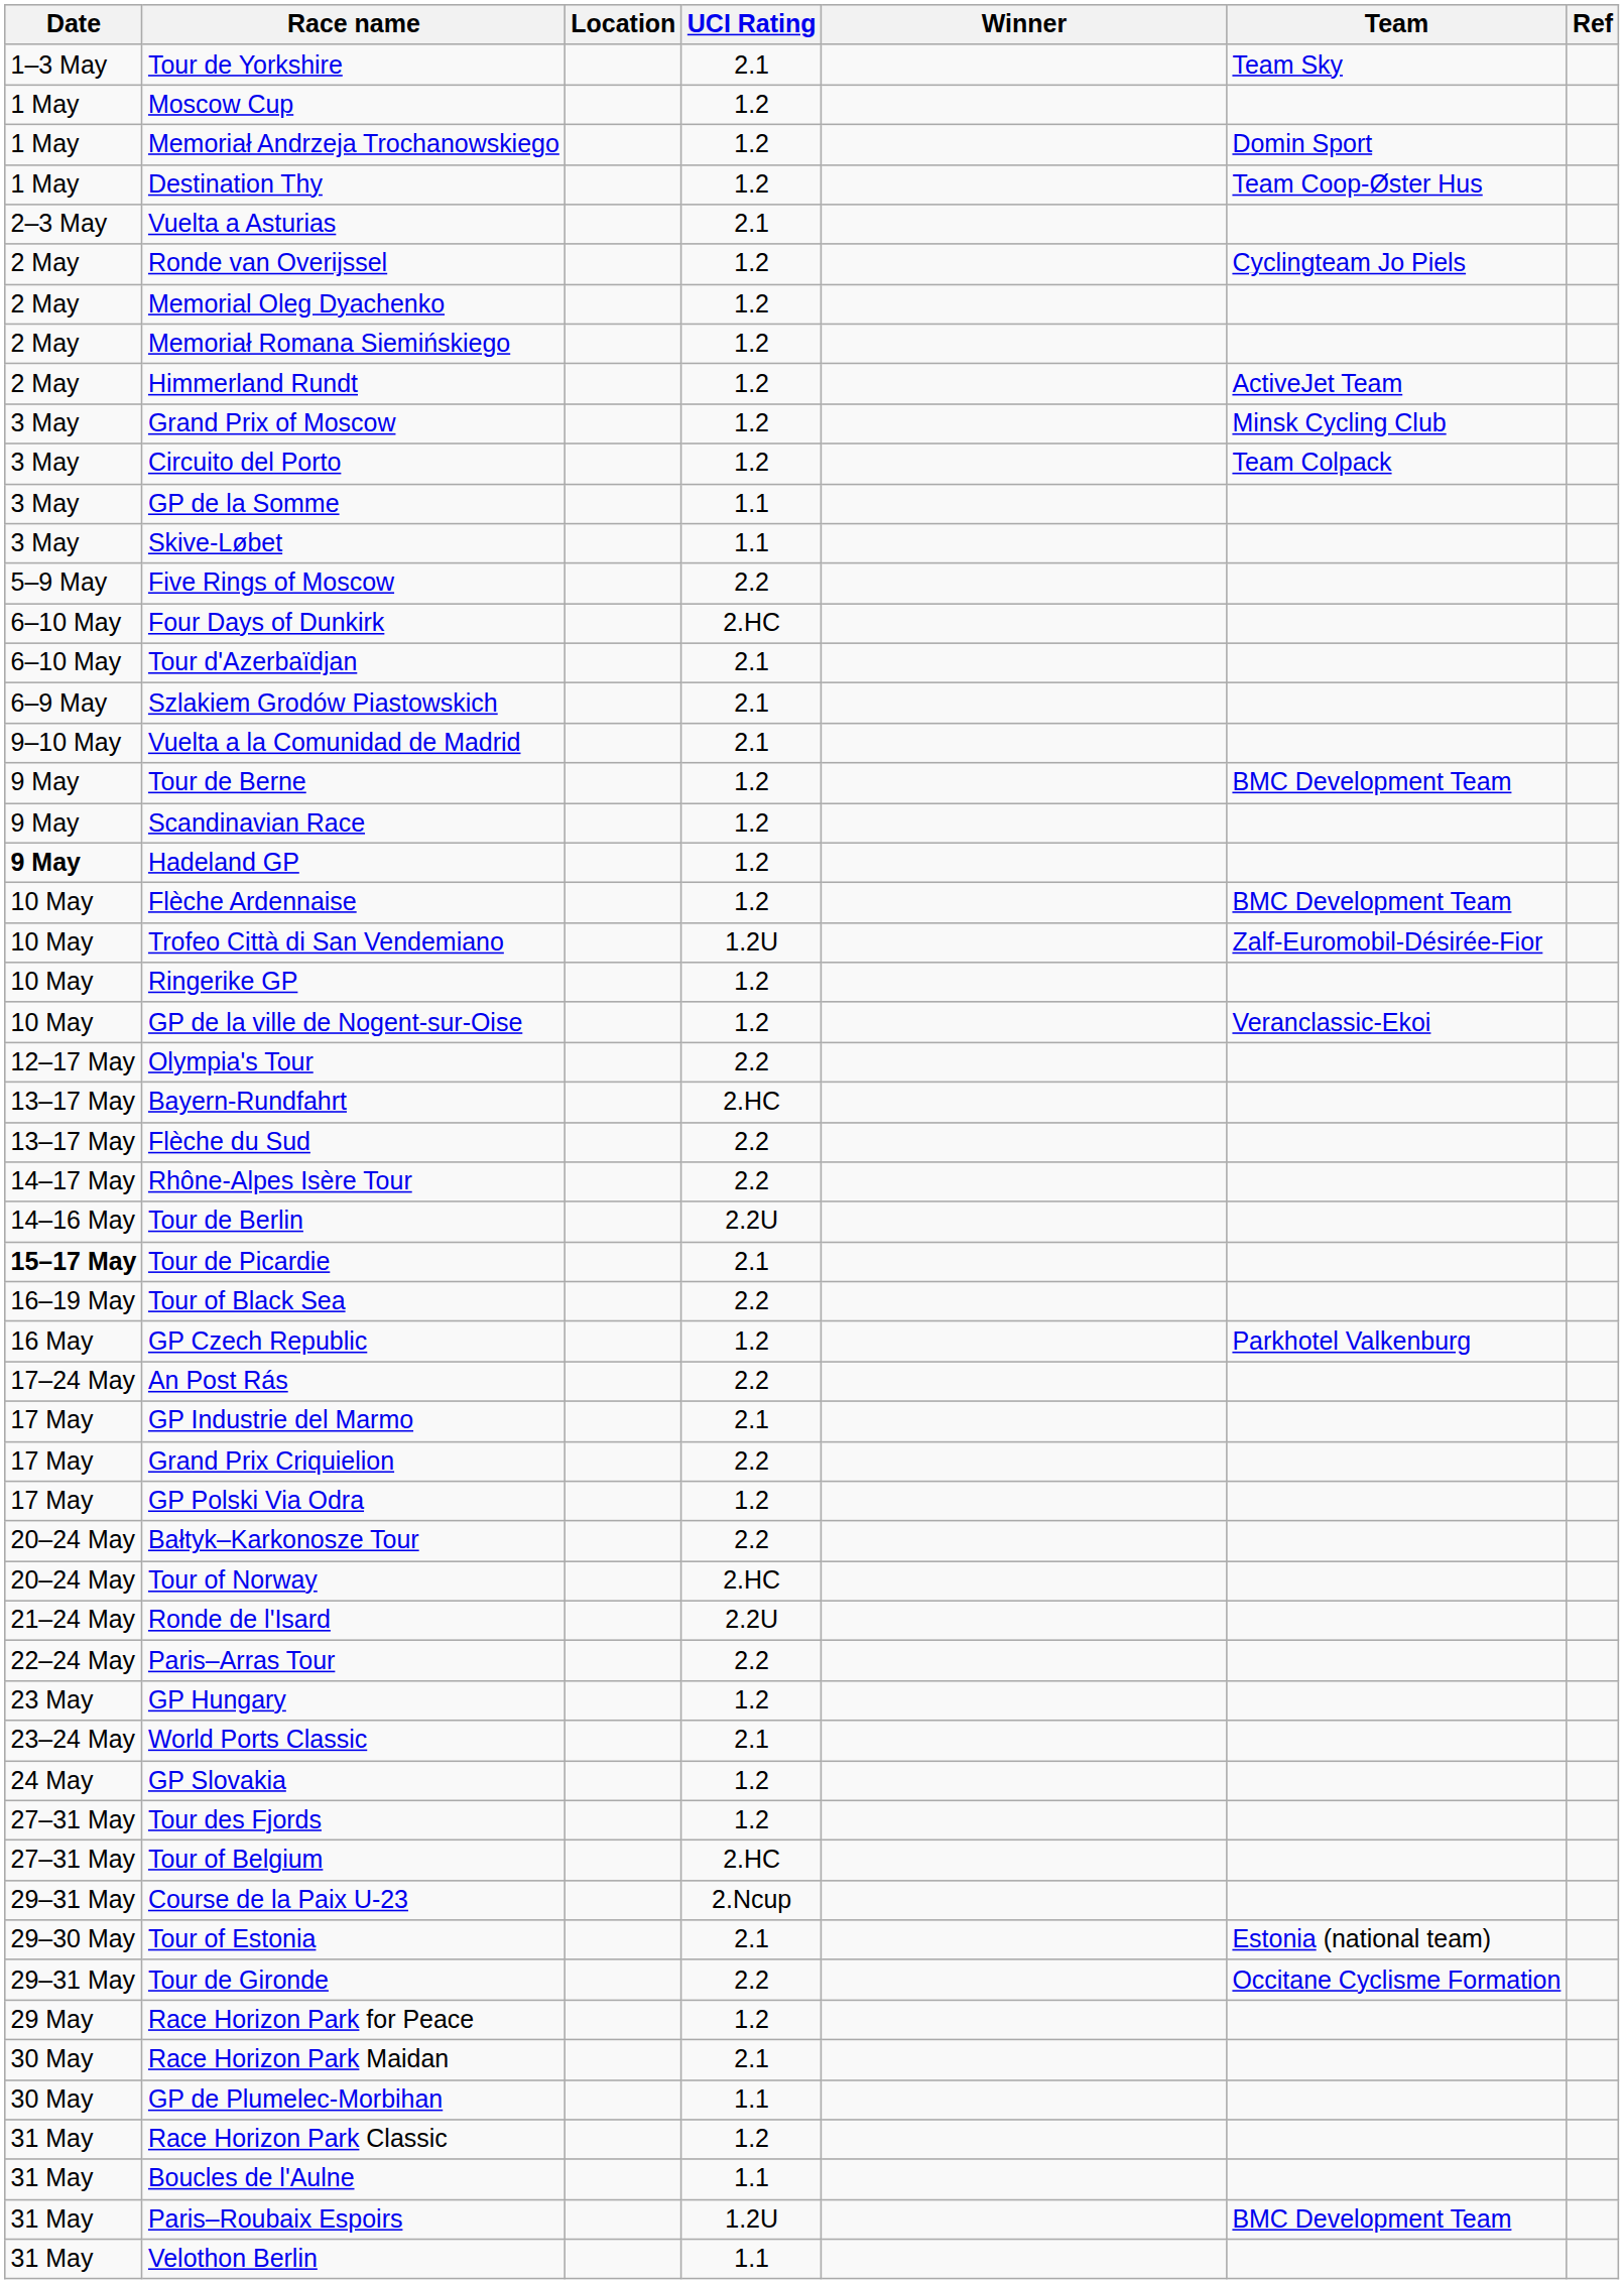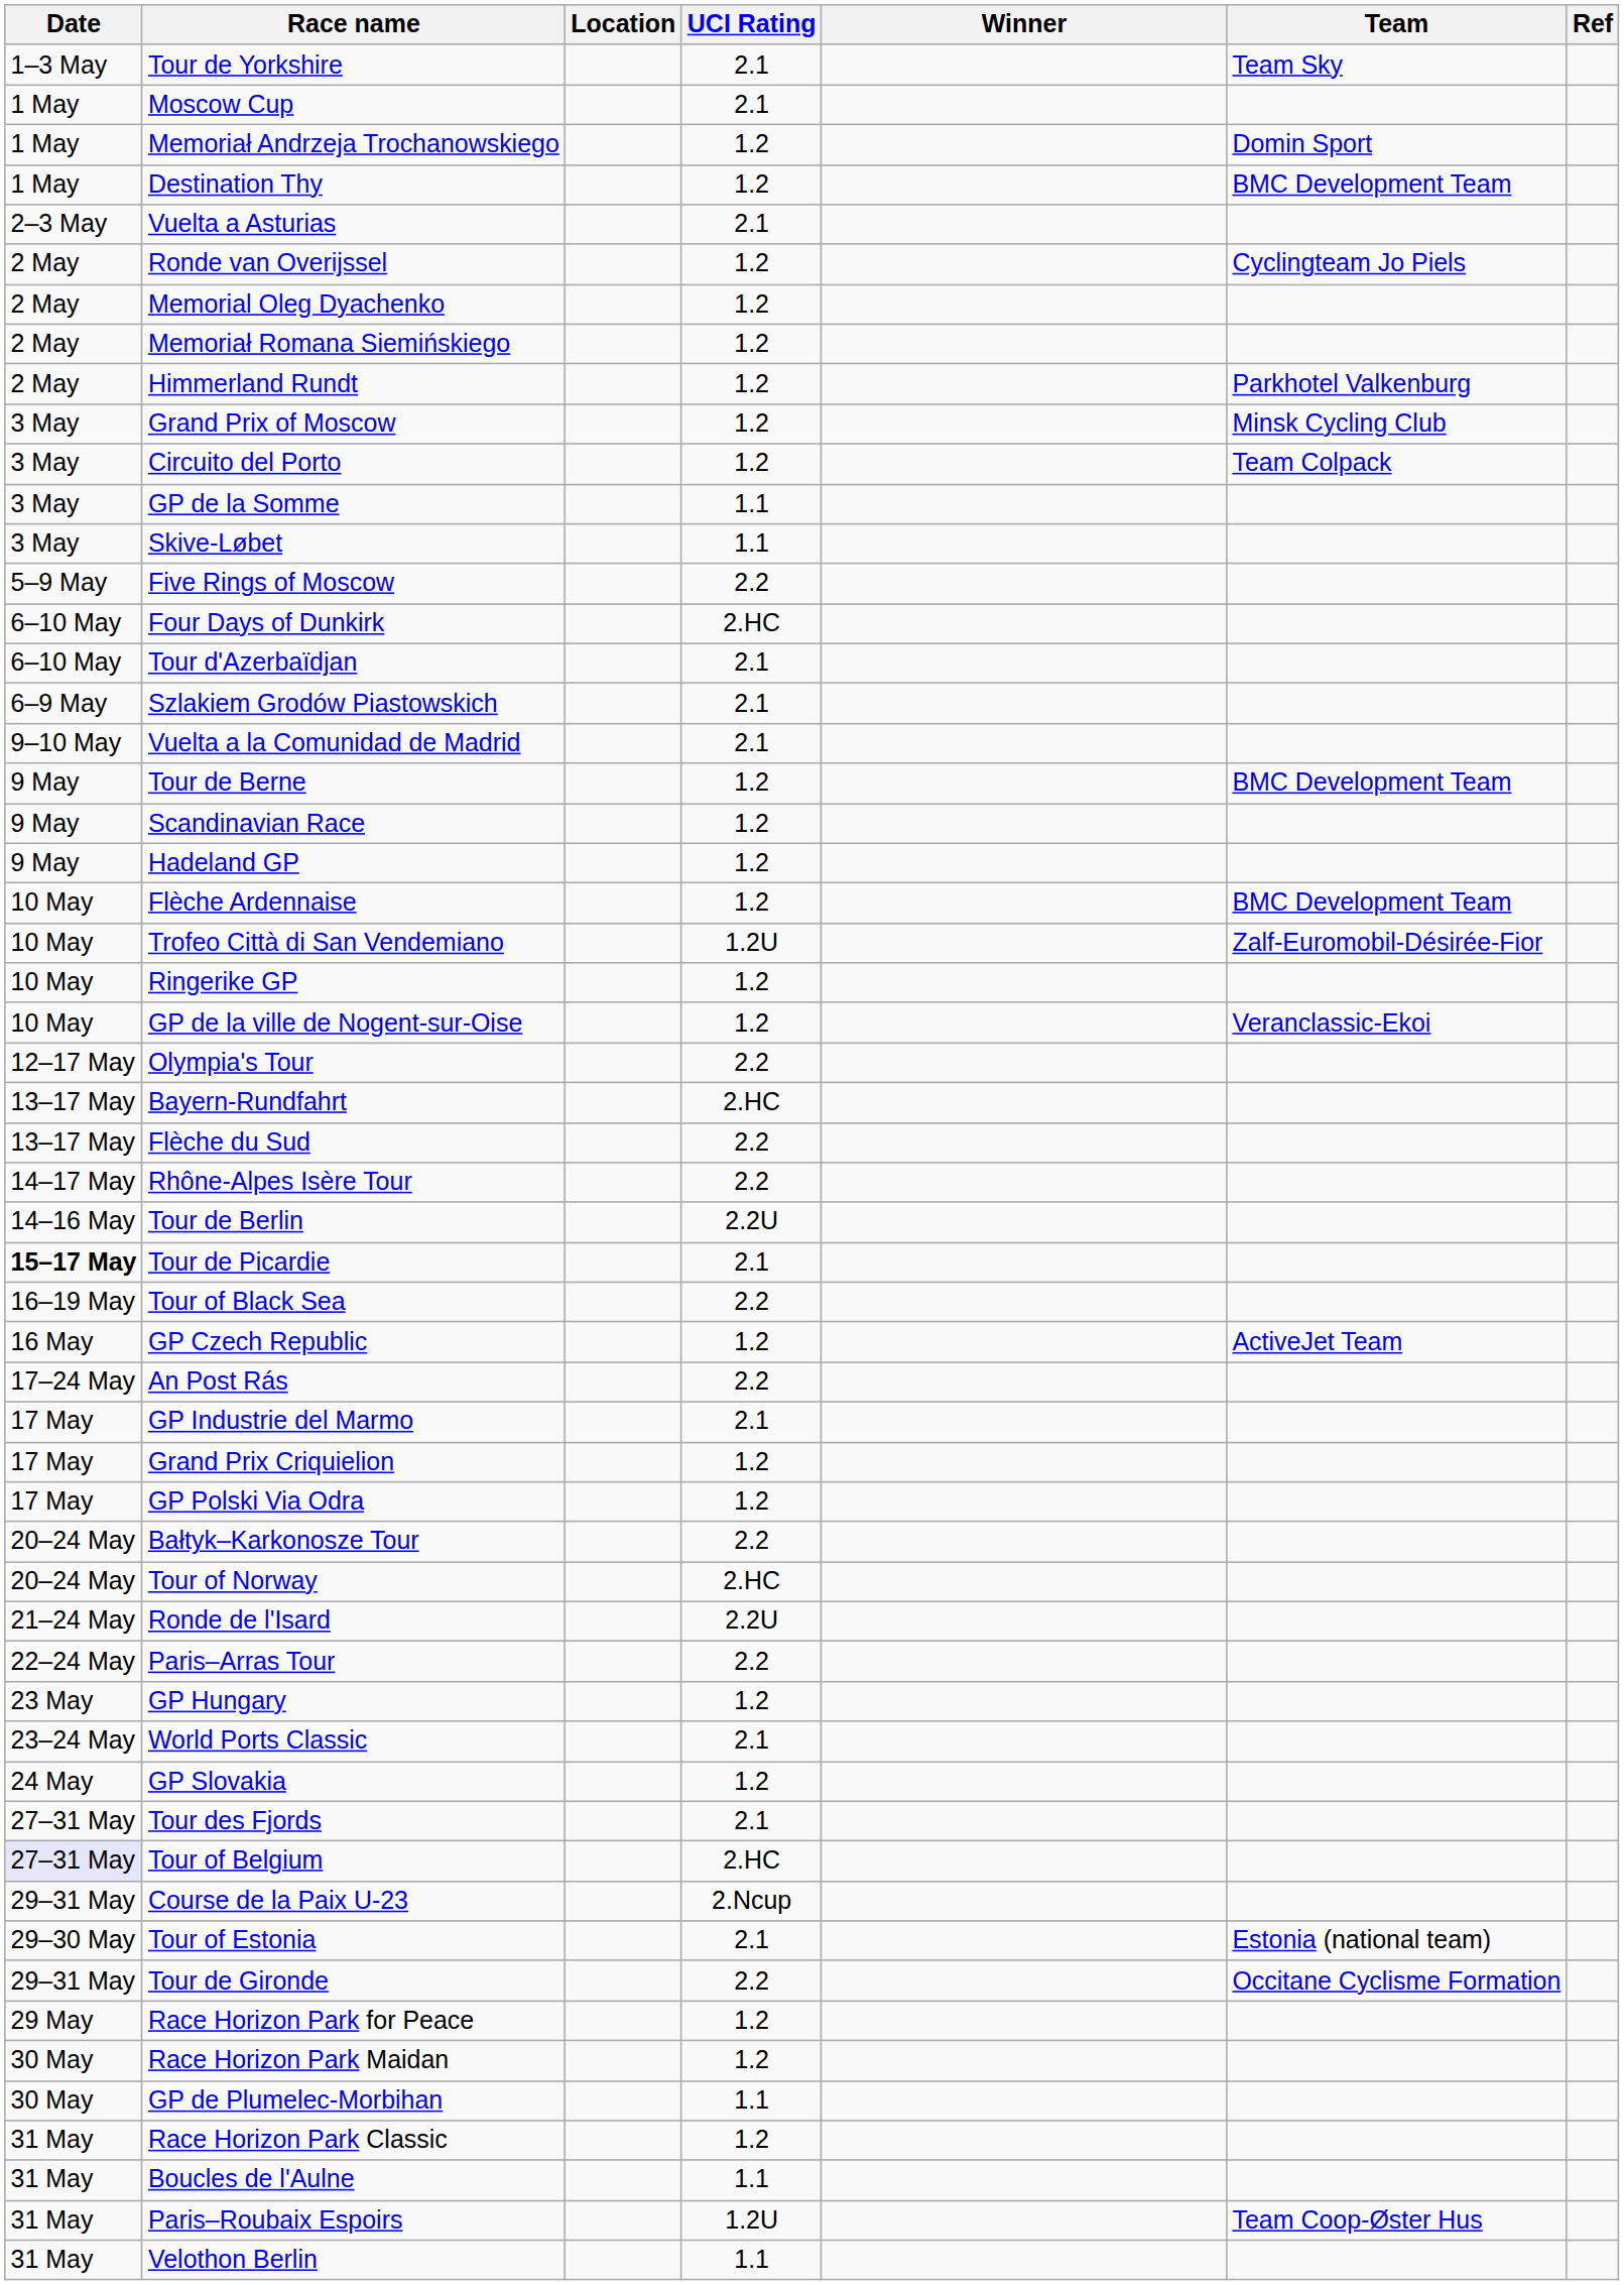Moscow Cup | UCI Rating: 1.2 -> 2.1
Destination Thy | Team: Team Coop-Øster Hus -> BMC Development Team
Himmerland Rundt | Team: ActiveJet Team -> Parkhotel Valkenburg
Hadeland GP | Date: bold -> normal
GP Czech Republic | Team: Parkhotel Valkenburg -> ActiveJet Team
Grand Prix Criquielion | UCI Rating: 2.2 -> 1.2
Tour des Fjords | UCI Rating: 1.2 -> 2.1
Tour of Belgium | Date: no background -> lavender background
Race Horizon Park Maidan | UCI Rating: 2.1 -> 1.2
Paris–Roubaix Espoirs | Team: BMC Development Team -> Team Coop-Øster Hus
